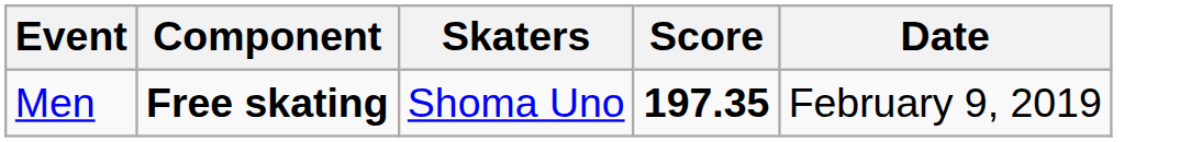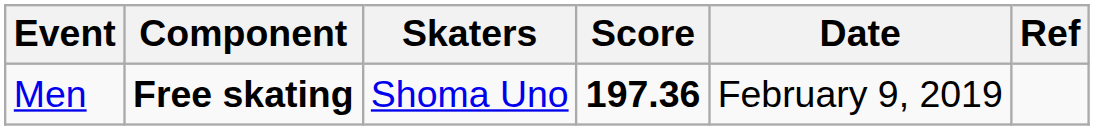+ column: Ref
Men | Score: 197.35 -> 197.36
